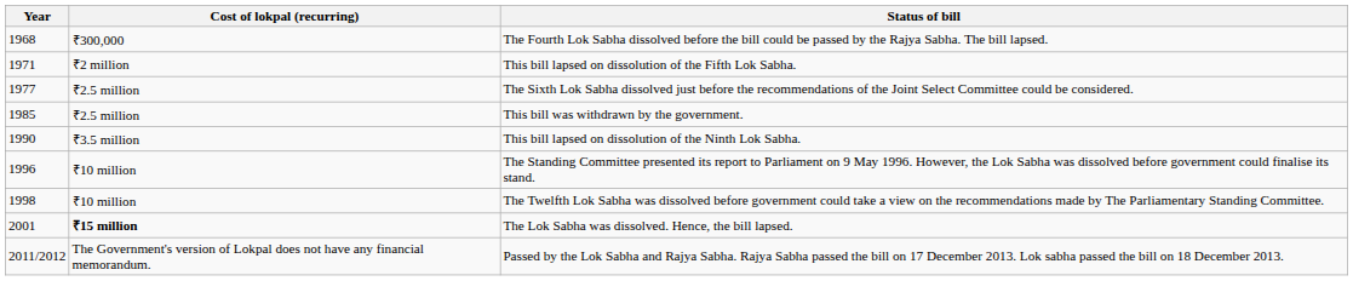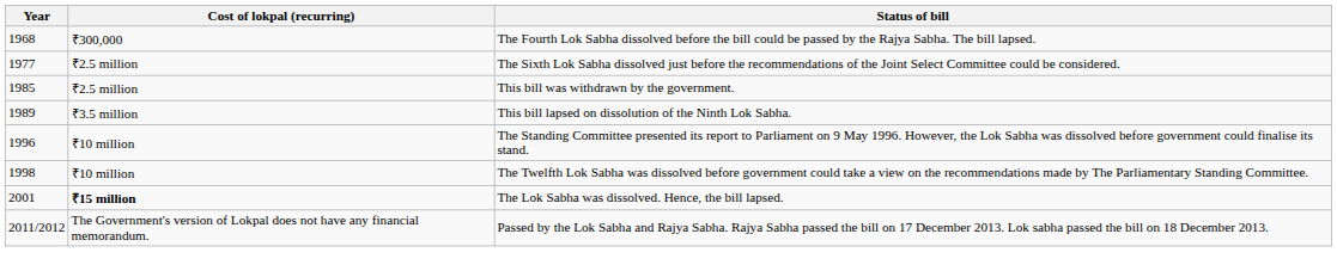- row: 1971 | ₹2 million | This bill lapsed on dissolution of the Fifth Lok Sabha.
This bill lapsed on dissolution of the Ninth Lok Sabha. | Year: 1990 -> 1989
